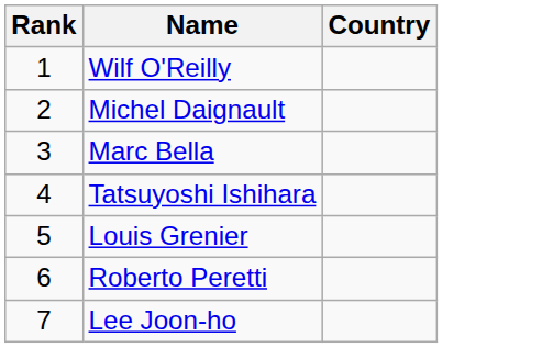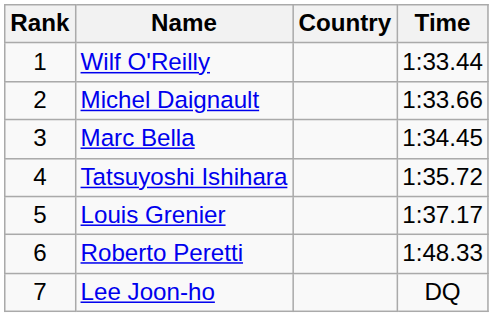+ column: Time | 1:33.44 | 1:33.66 | 1:34.45 | 1:35.72 | 1:37.17 | 1:48.33 | DQ
